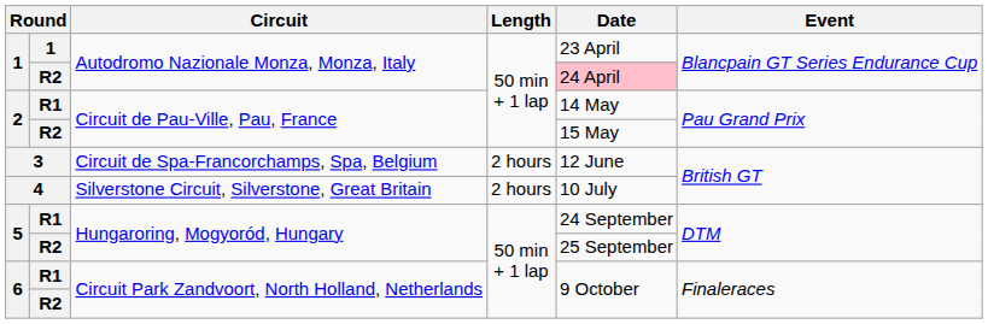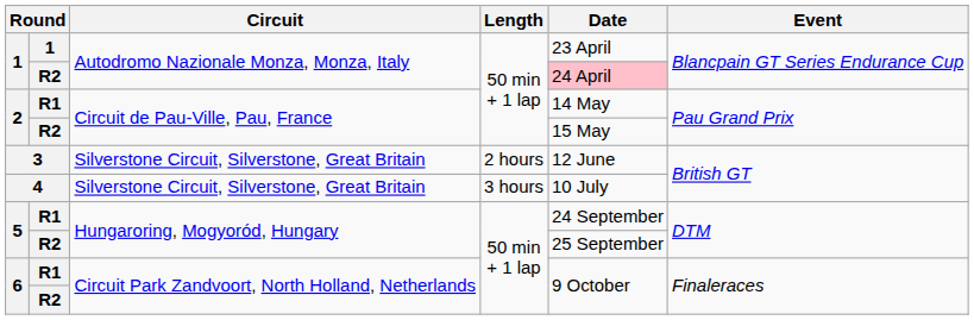3 | Circuit: Circuit de Spa-Francorchamps, Spa, Belgium -> Silverstone Circuit, Silverstone, Great Britain
4 | Length: 2 hours -> 3 hours
